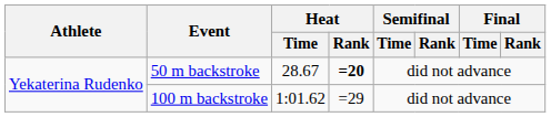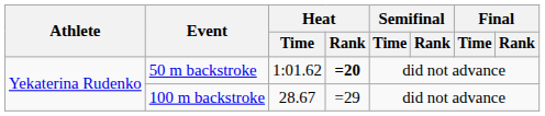50 m backstroke | Heat / Time: 28.67 -> 1:01.62
100 m backstroke | Heat / Time: 1:01.62 -> 28.67
